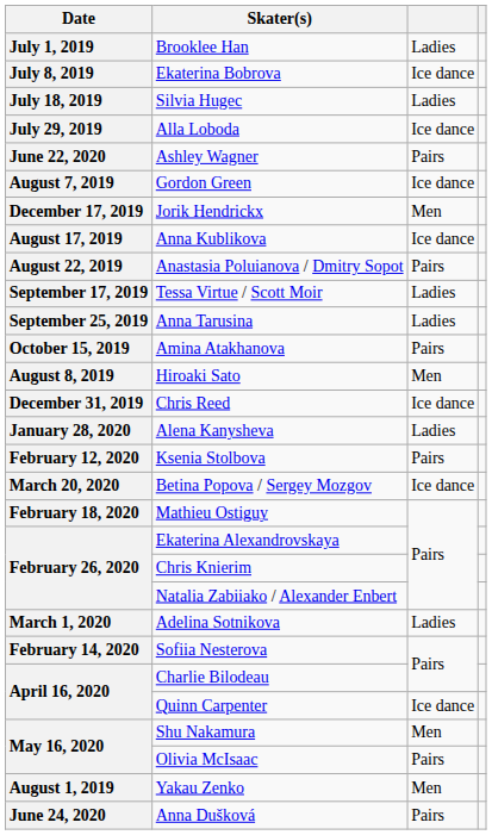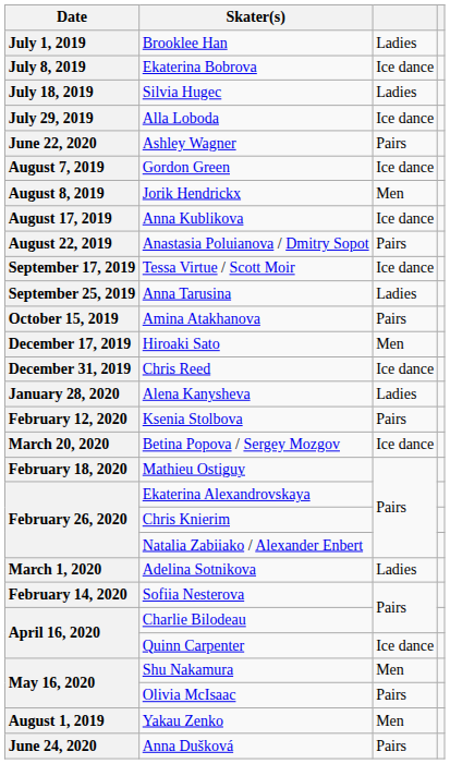Jorik Hendrickx | Date: December 17, 2019 -> August 8, 2019
Tessa Virtue / Scott Moir | column 3: Ladies -> Ice dance
Hiroaki Sato | Date: August 8, 2019 -> December 17, 2019
